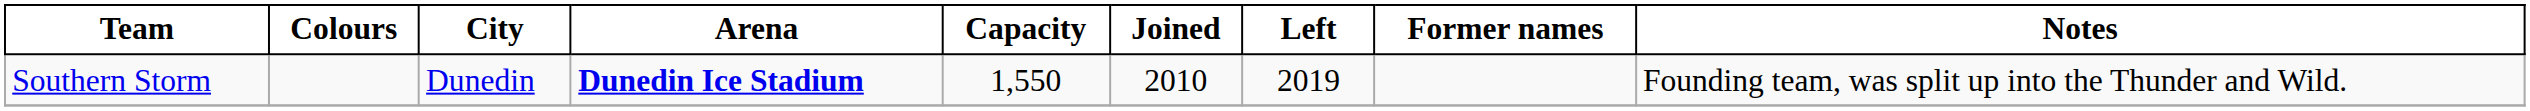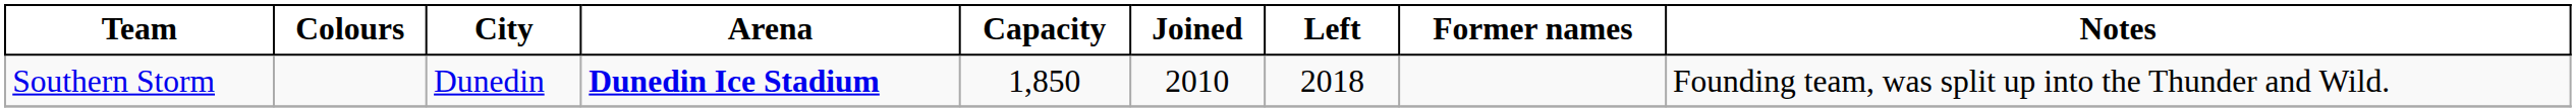Southern Storm | Capacity: 1,550 -> 1,850
Southern Storm | Left: 2019 -> 2018
